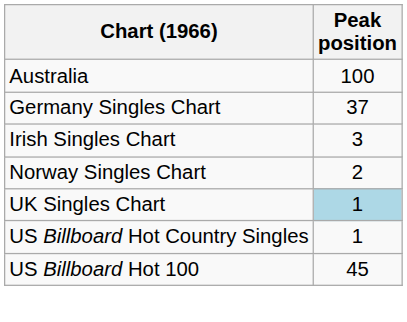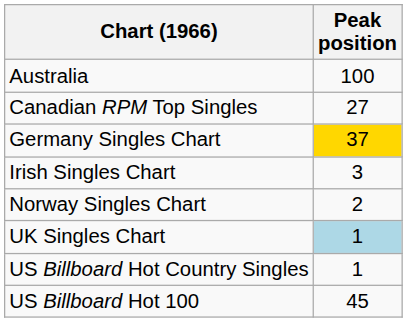+ row: Canadian RPM Top Singles | 27
Germany Singles Chart | Peak position: no background -> gold background
